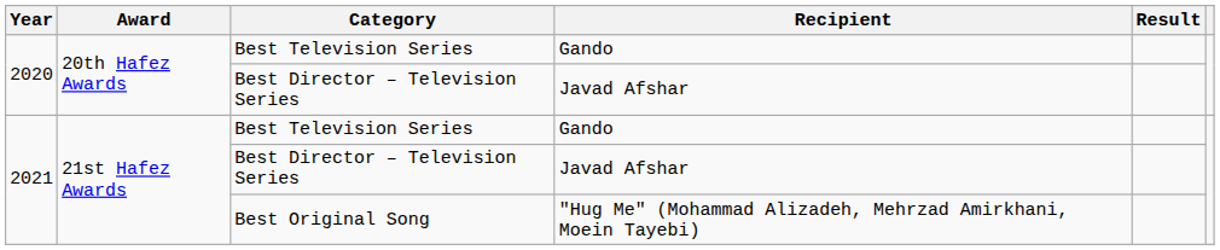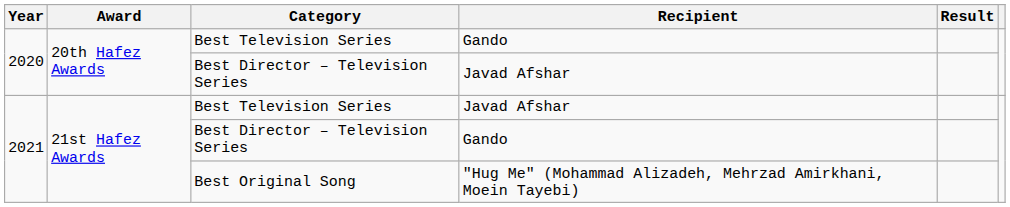2021 / Best Television Series | Recipient: Gando -> Javad Afshar
2021 / Best Director – Television Series | Recipient: Javad Afshar -> Gando
